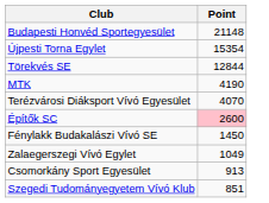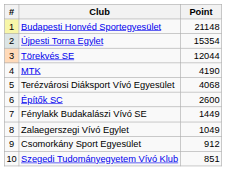+ column: # | 1 | 2 | 3 | 4 | 5 | 6 | 7 | 8 | 9 | 10
Törekvés SE | Point: 12844 -> 12044
Terézvárosi Diáksport Vívó Egyesület | Point: 4070 -> 4068
Építők SC | Point: pink background -> no background
Fénylakk Budakalászi Vívó SE | Point: 1450 -> 1449
Csomorkány Sport Egyesület | Point: 913 -> 912
